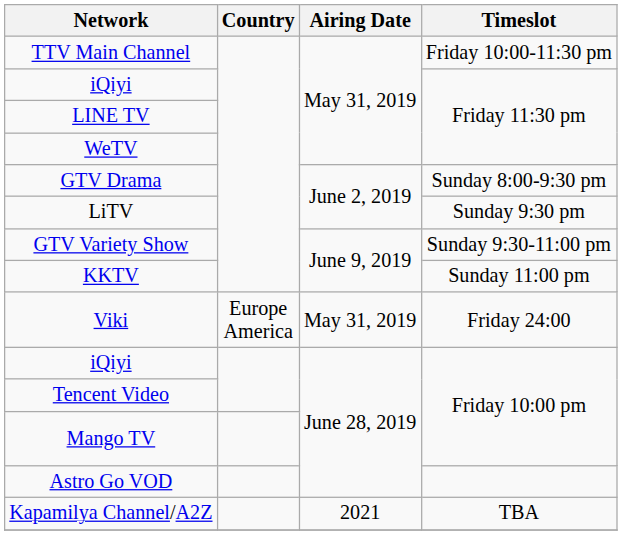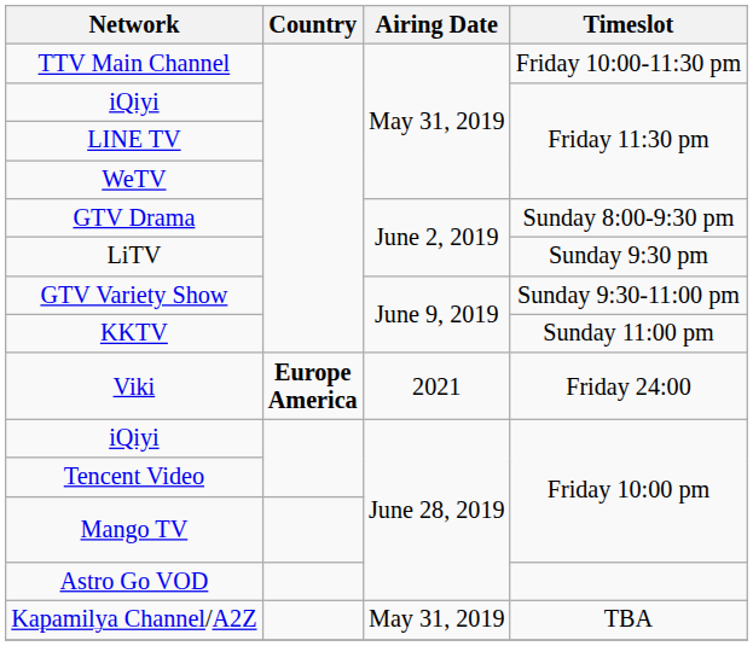Viki | Country: normal -> bold
Viki | Airing Date: May 31, 2019 -> 2021
Kapamilya Channel/A2Z | Airing Date: 2021 -> May 31, 2019
